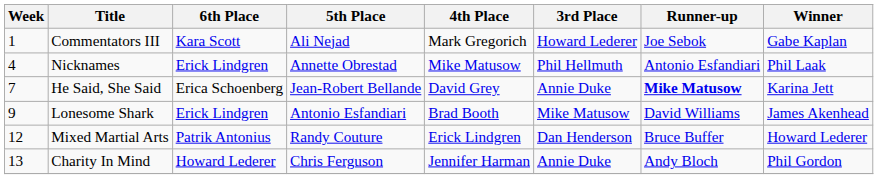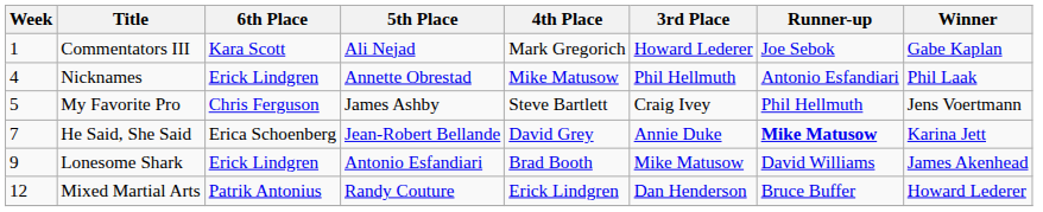+ row: 5 | My Favorite Pro | Chris Ferguson | James Ashby | Steve Bartlett | Craig Ivey | Phil Hellmuth | Jens Voertmann
- row: 13 | Charity In Mind | Howard Lederer | Chris Ferguson | Jennifer Harman | Annie Duke | Andy Bloch | Phil Gordon
